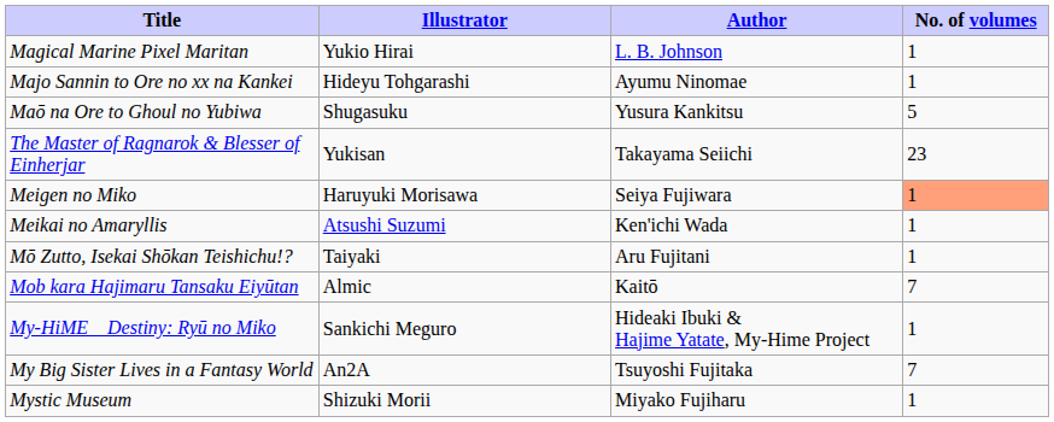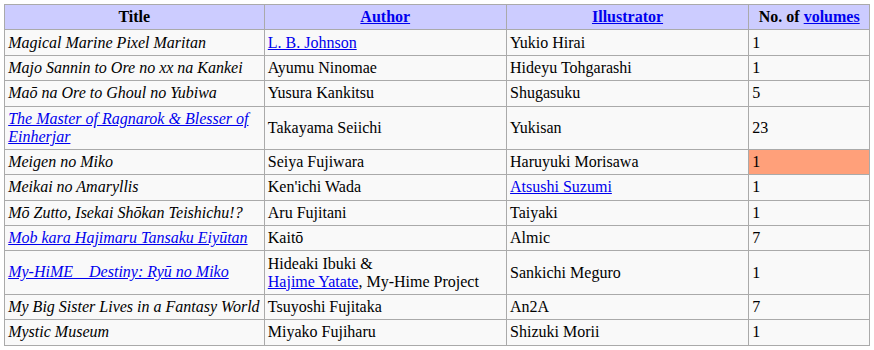columns swapped: Author <-> Illustrator
